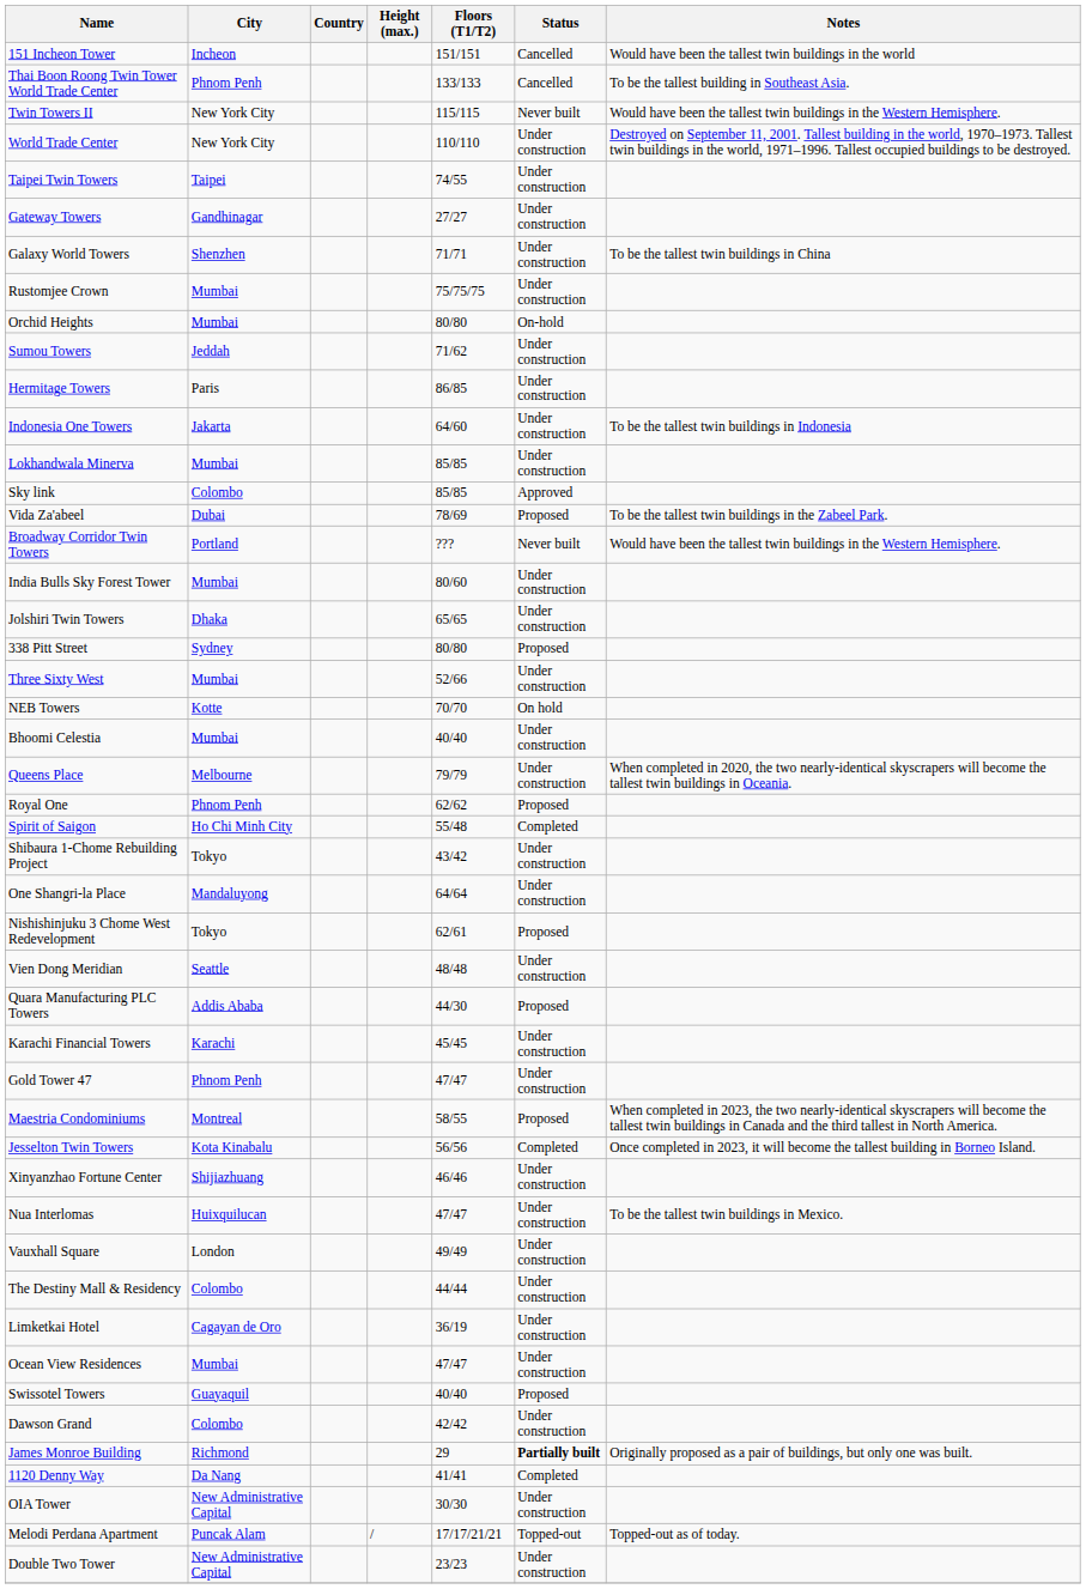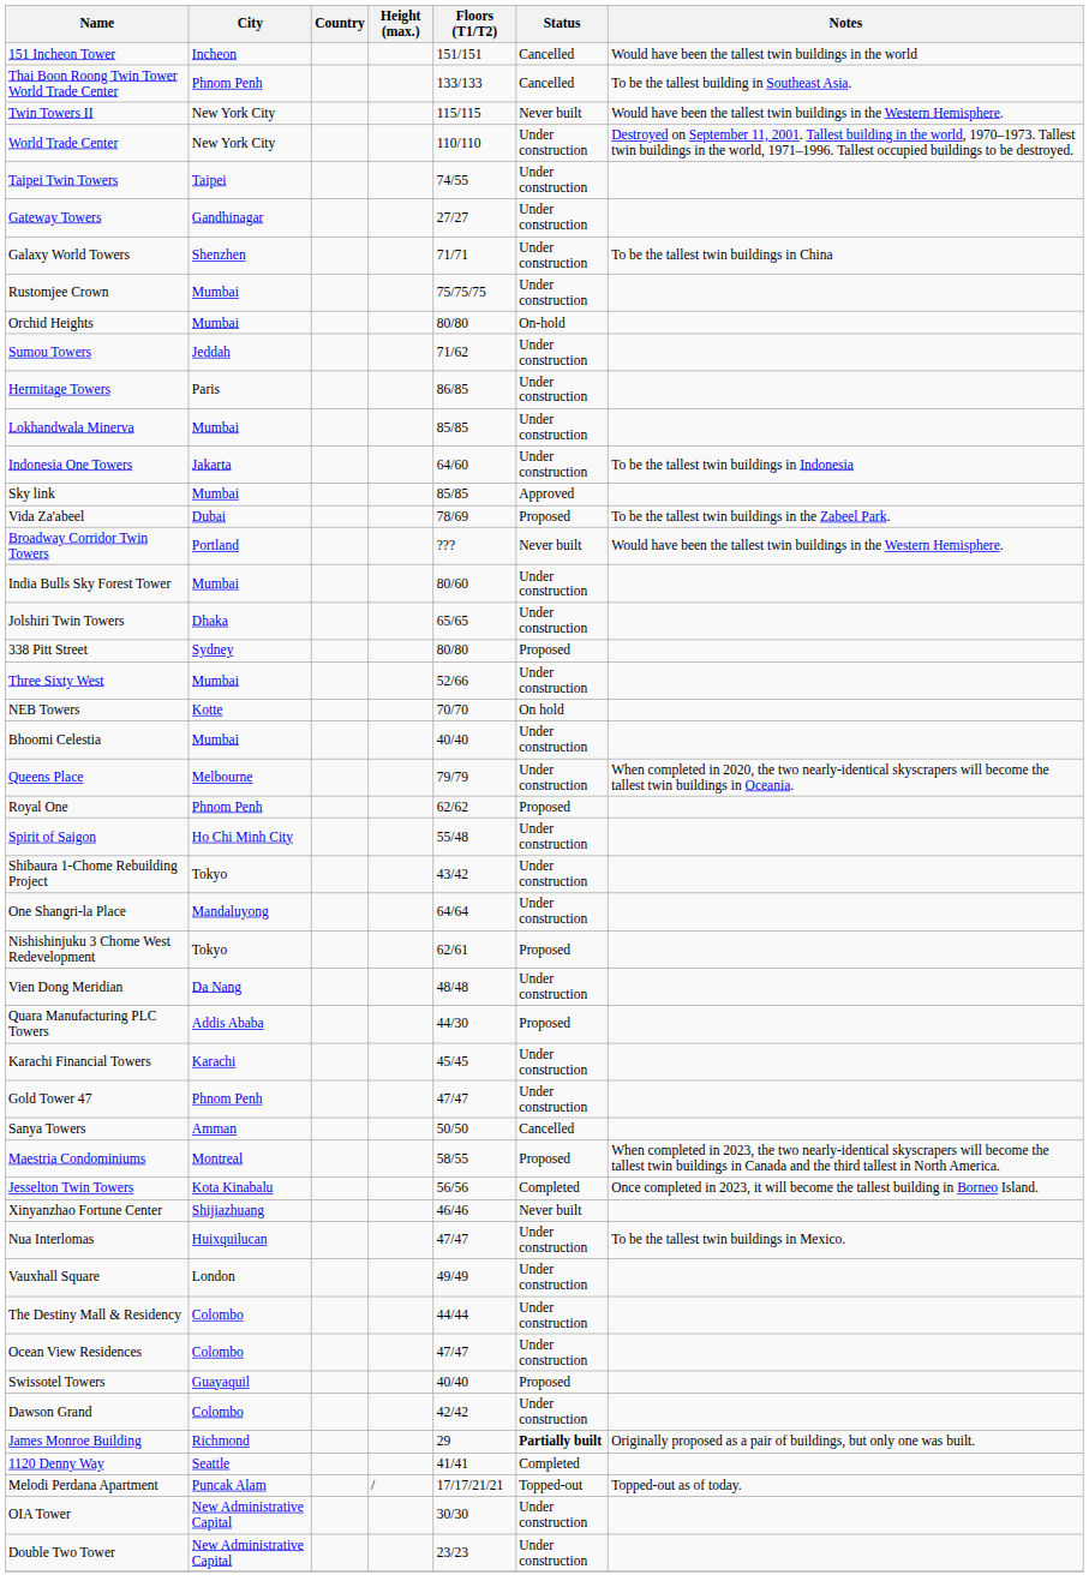rows swapped: Lokhandwala Minerva <-> Indonesia One Towers
Sky link | City: Colombo -> Mumbai
Spirit of Saigon | Status: Completed -> Under construction
Vien Dong Meridian | City: Seattle -> Da Nang
+ row: Sanya Towers | Amman | 50/50 | Cancelled
Xinyanzhao Fortune Center | Status: Under construction -> Never built
- row: Limketkai Hotel | Cagayan de Oro | 36/19 | Under construction
Ocean View Residences | City: Mumbai -> Colombo
1120 Denny Way | City: Da Nang -> Seattle
rows swapped: OIA Tower <-> Melodi Perdana Apartment
